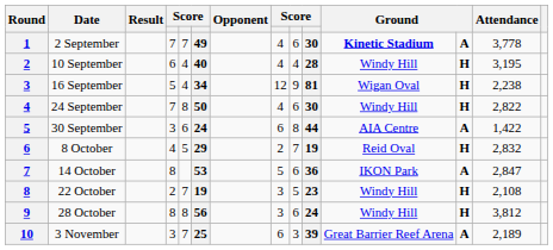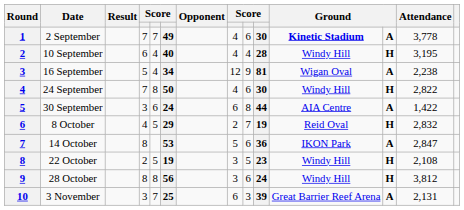16 September | column 12: H -> A
22 October | column 5: 7 -> 5
3 November | Attendance: 2,189 -> 2,131
